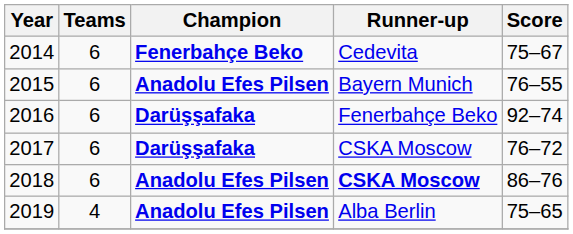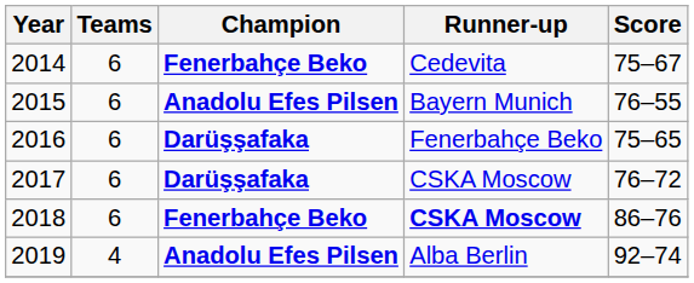2016 | Score: 92–74 -> 75–65
2018 | Champion: Anadolu Efes Pilsen -> Fenerbahçe Beko
2019 | Score: 75–65 -> 92–74
